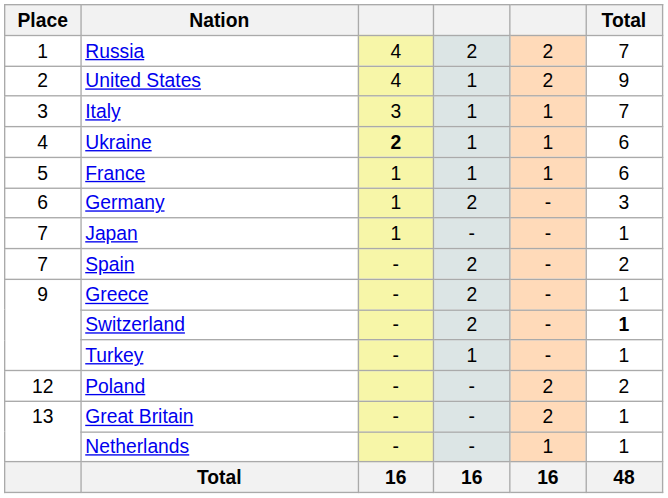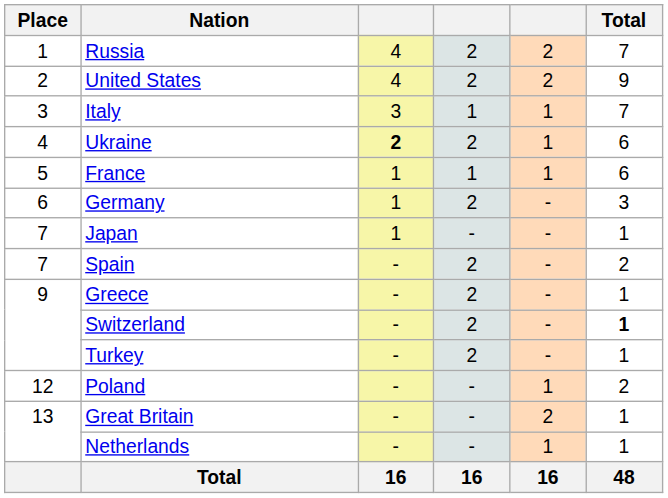United States | column 4: 1 -> 2
Ukraine | column 4: 1 -> 2
Turkey | column 4: 1 -> 2
Poland | column 5: 2 -> 1
